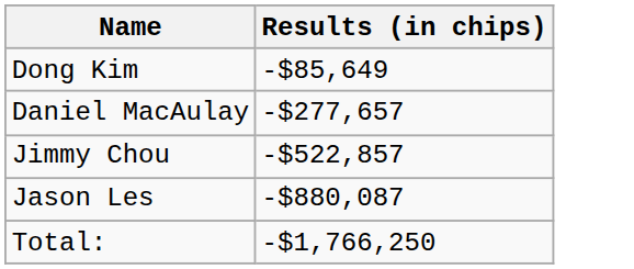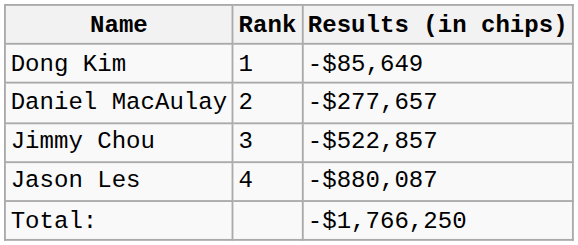+ column: Rank | 1 | 2 | 3 | 4
